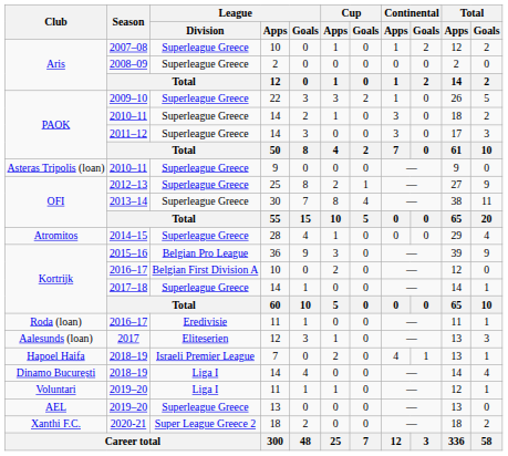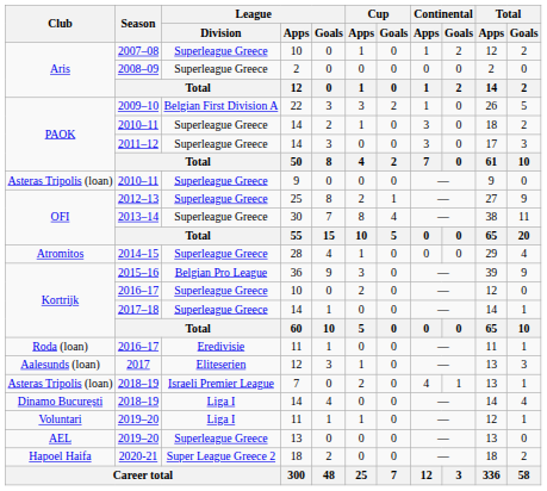2009–10 | League / Division: Superleague Greece -> Belgian First Division A
2016–17 / 10 | League / Division: Belgian First Division A -> Superleague Greece
2018–19 / 7 | Club: Hapoel Haifa -> Asteras Tripolis (loan)
2020-21 | Club: Xanthi F.C. -> Hapoel Haifa
